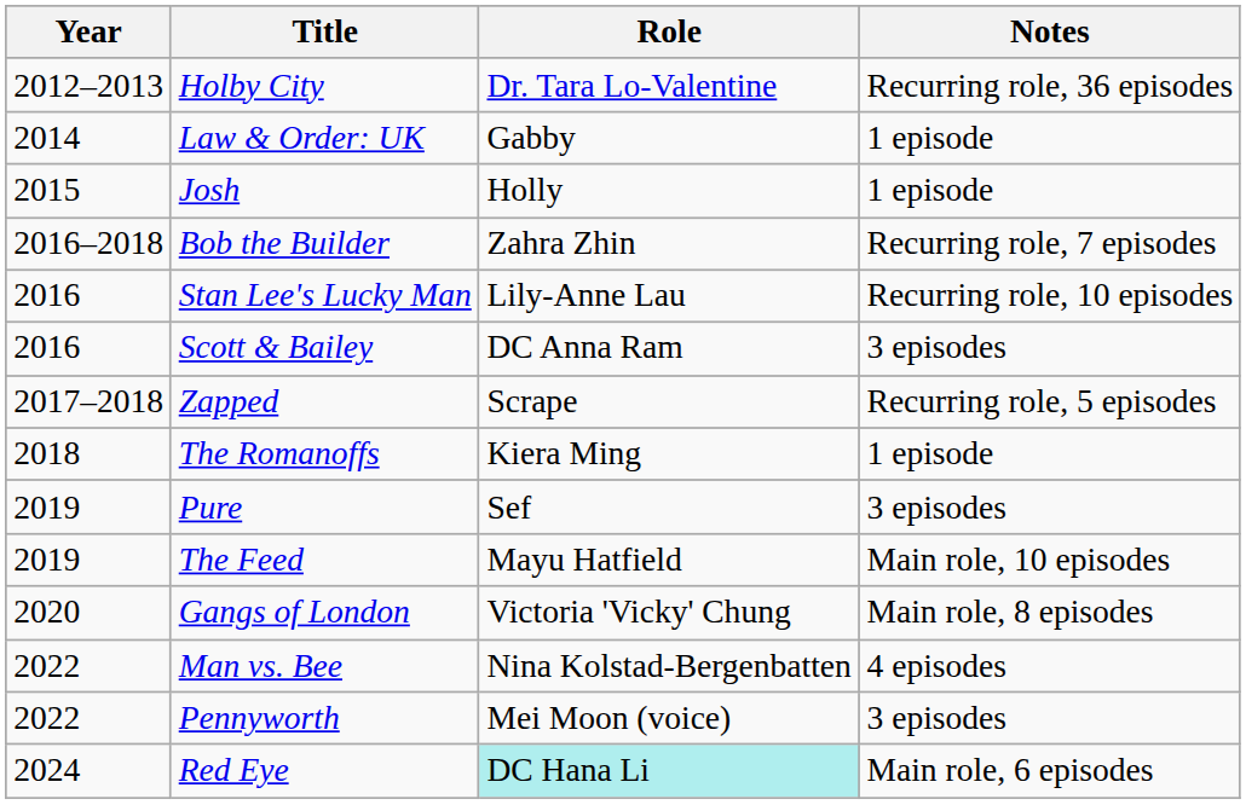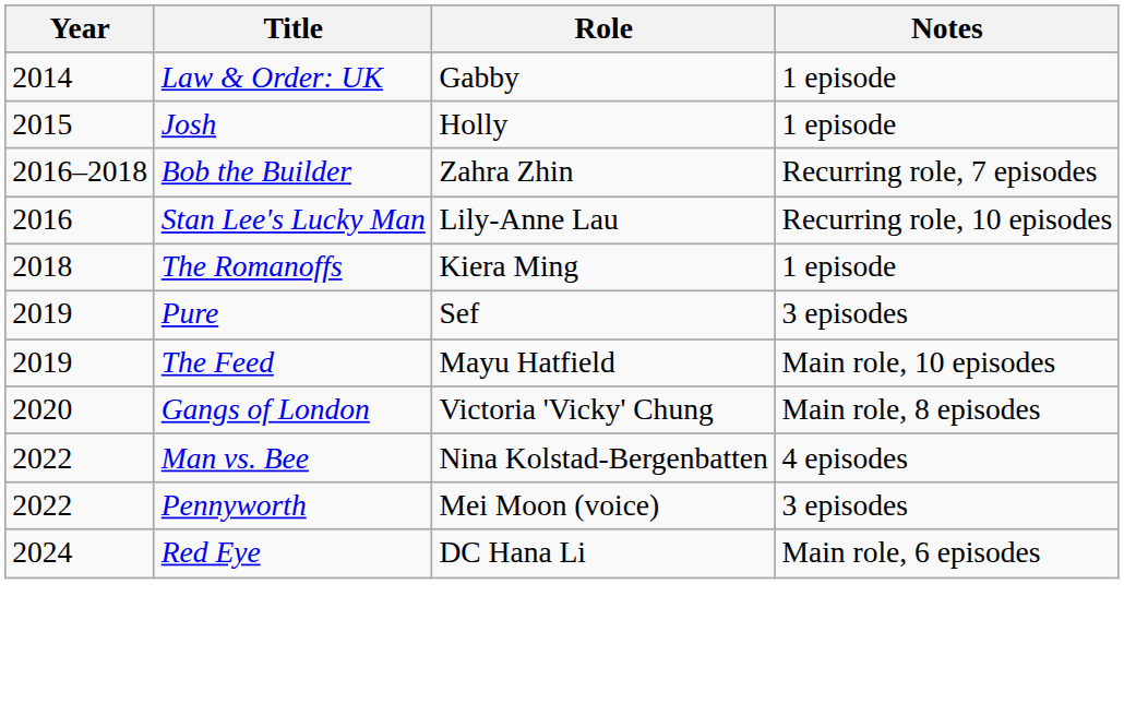- row: 2012–2013 | Holby City | Dr. Tara Lo-Valentine | Recurring role, 36 episodes
- row: 2016 | Scott & Bailey | DC Anna Ram | 3 episodes
- row: 2017–2018 | Zapped | Scrape | Recurring role, 5 episodes
Red Eye | Role: paleturquoise background -> no background
